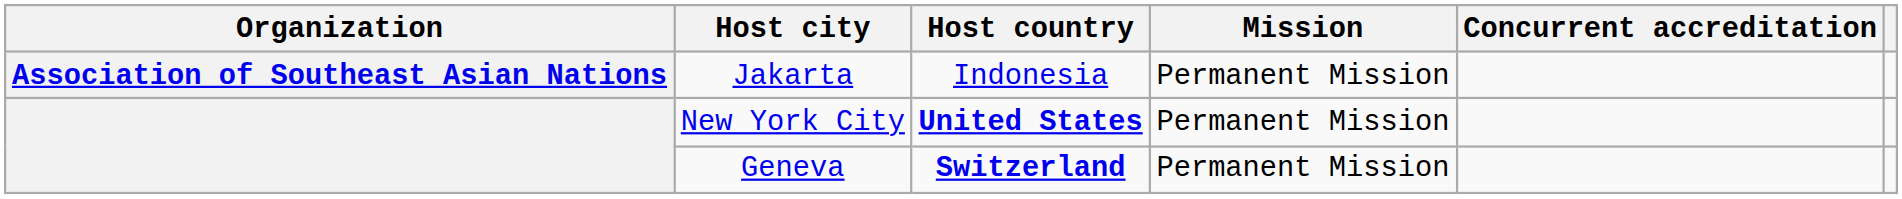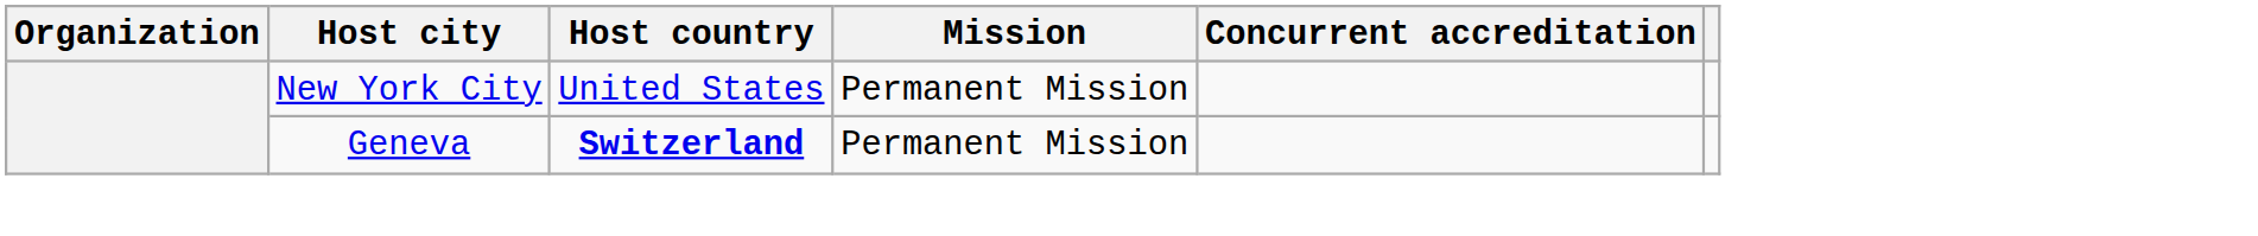- row: Association of Southeast Asian Nations | Jakarta | Indonesia | Permanent Mission
New York City | Host country: bold -> normal
